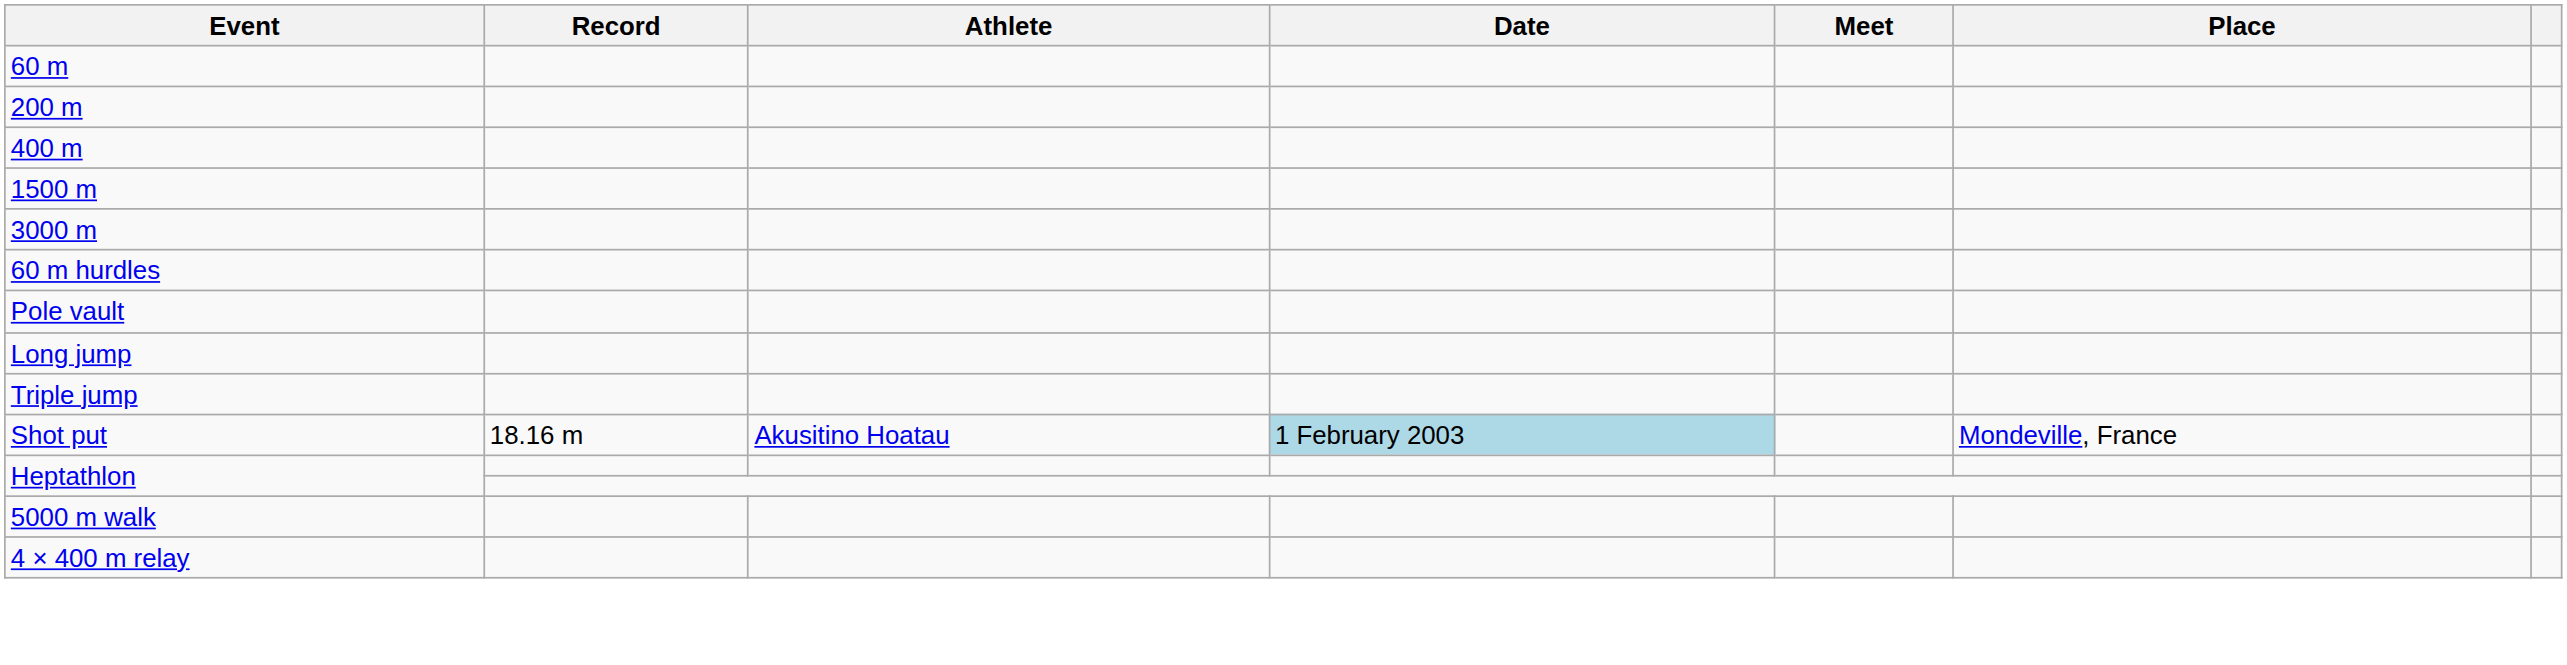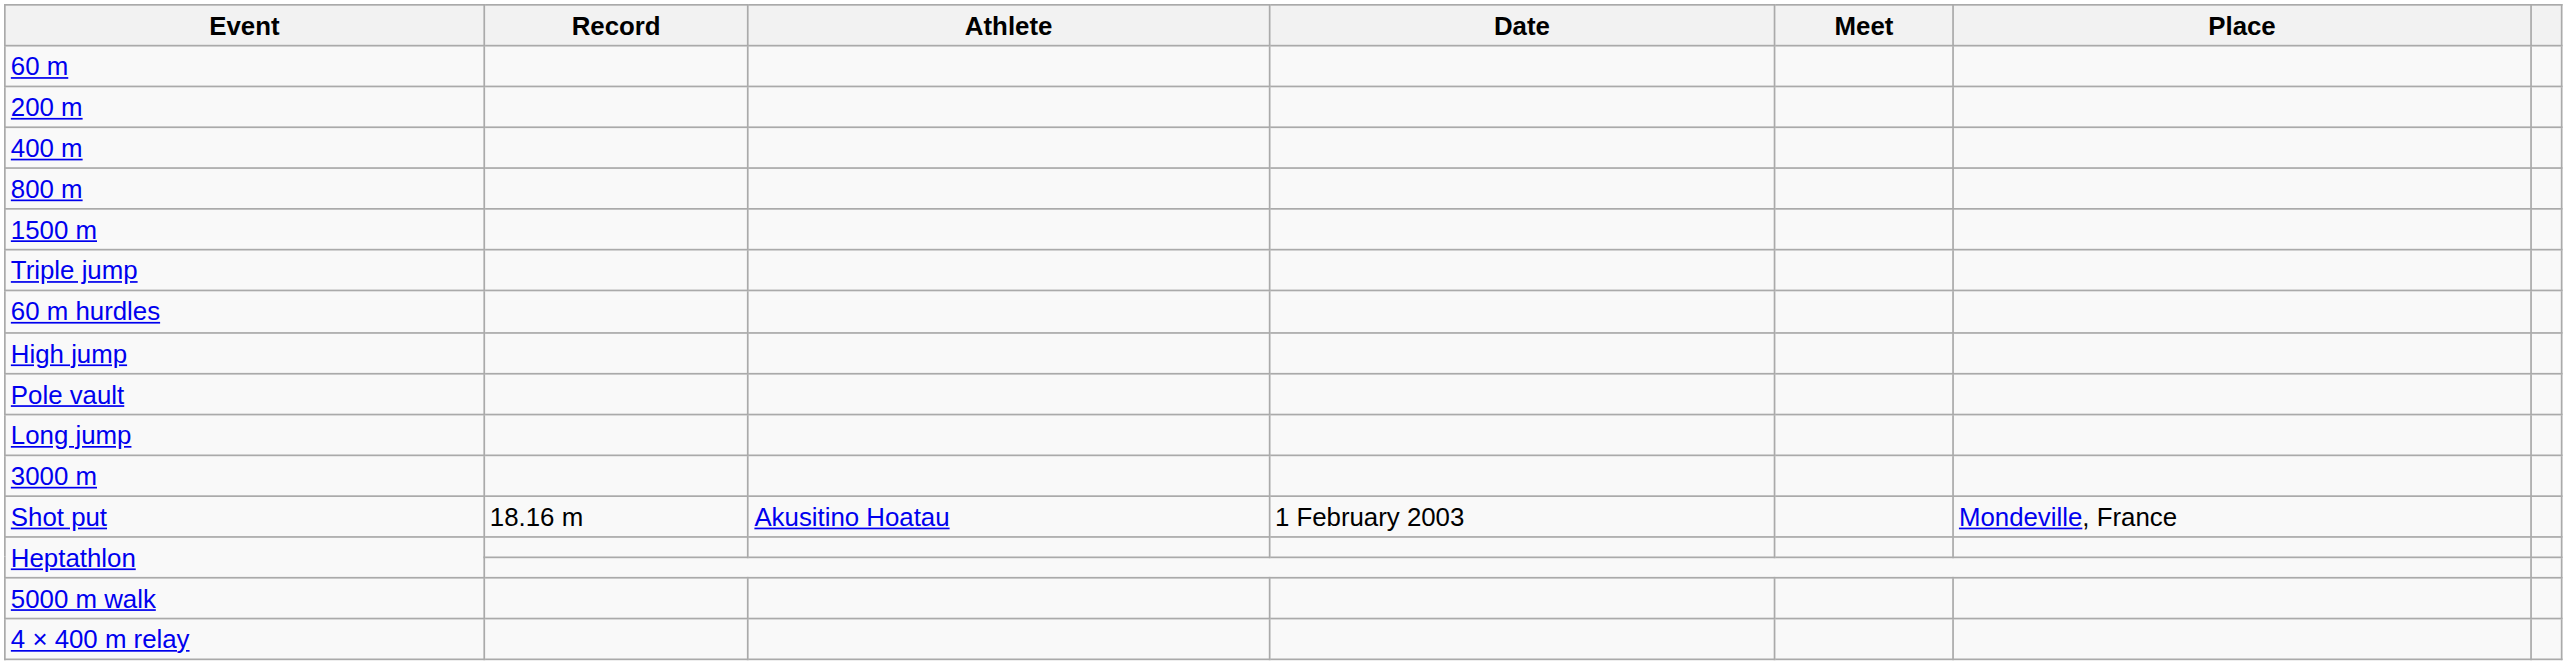+ row: 800 m
rows swapped: 3000 m <-> Triple jump
+ row: High jump
Shot put | Date: lightblue background -> no background
